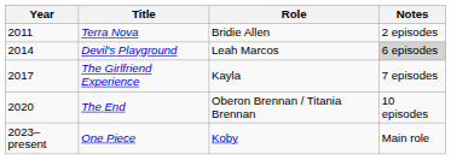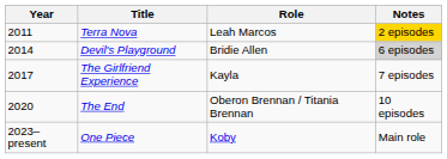Terra Nova | Role: Bridie Allen -> Leah Marcos
Terra Nova | Notes: no background -> gold background
Devil's Playground | Role: Leah Marcos -> Bridie Allen
